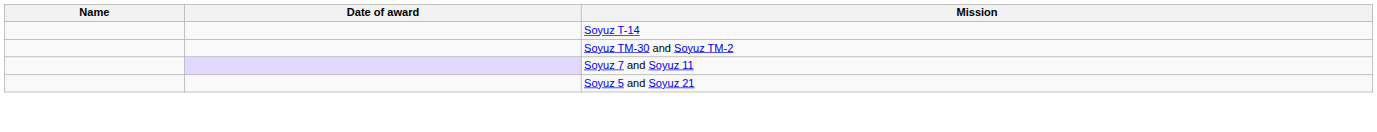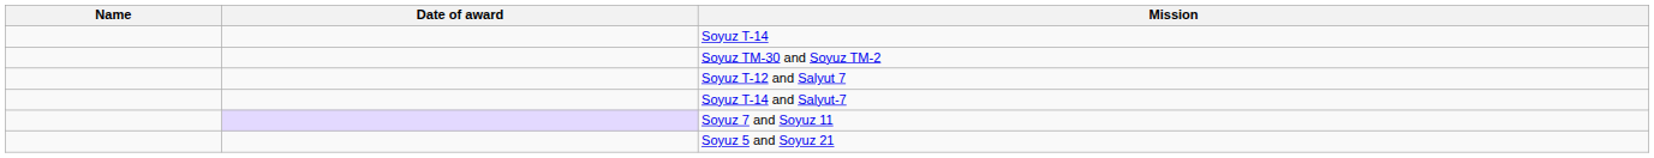+ row: Soyuz T-12 and Salyut 7
+ row: Soyuz T-14 and Salyut-7
